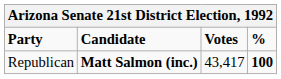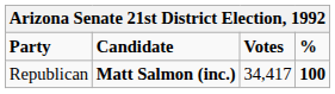Republican | Votes: 43,417 -> 34,417
